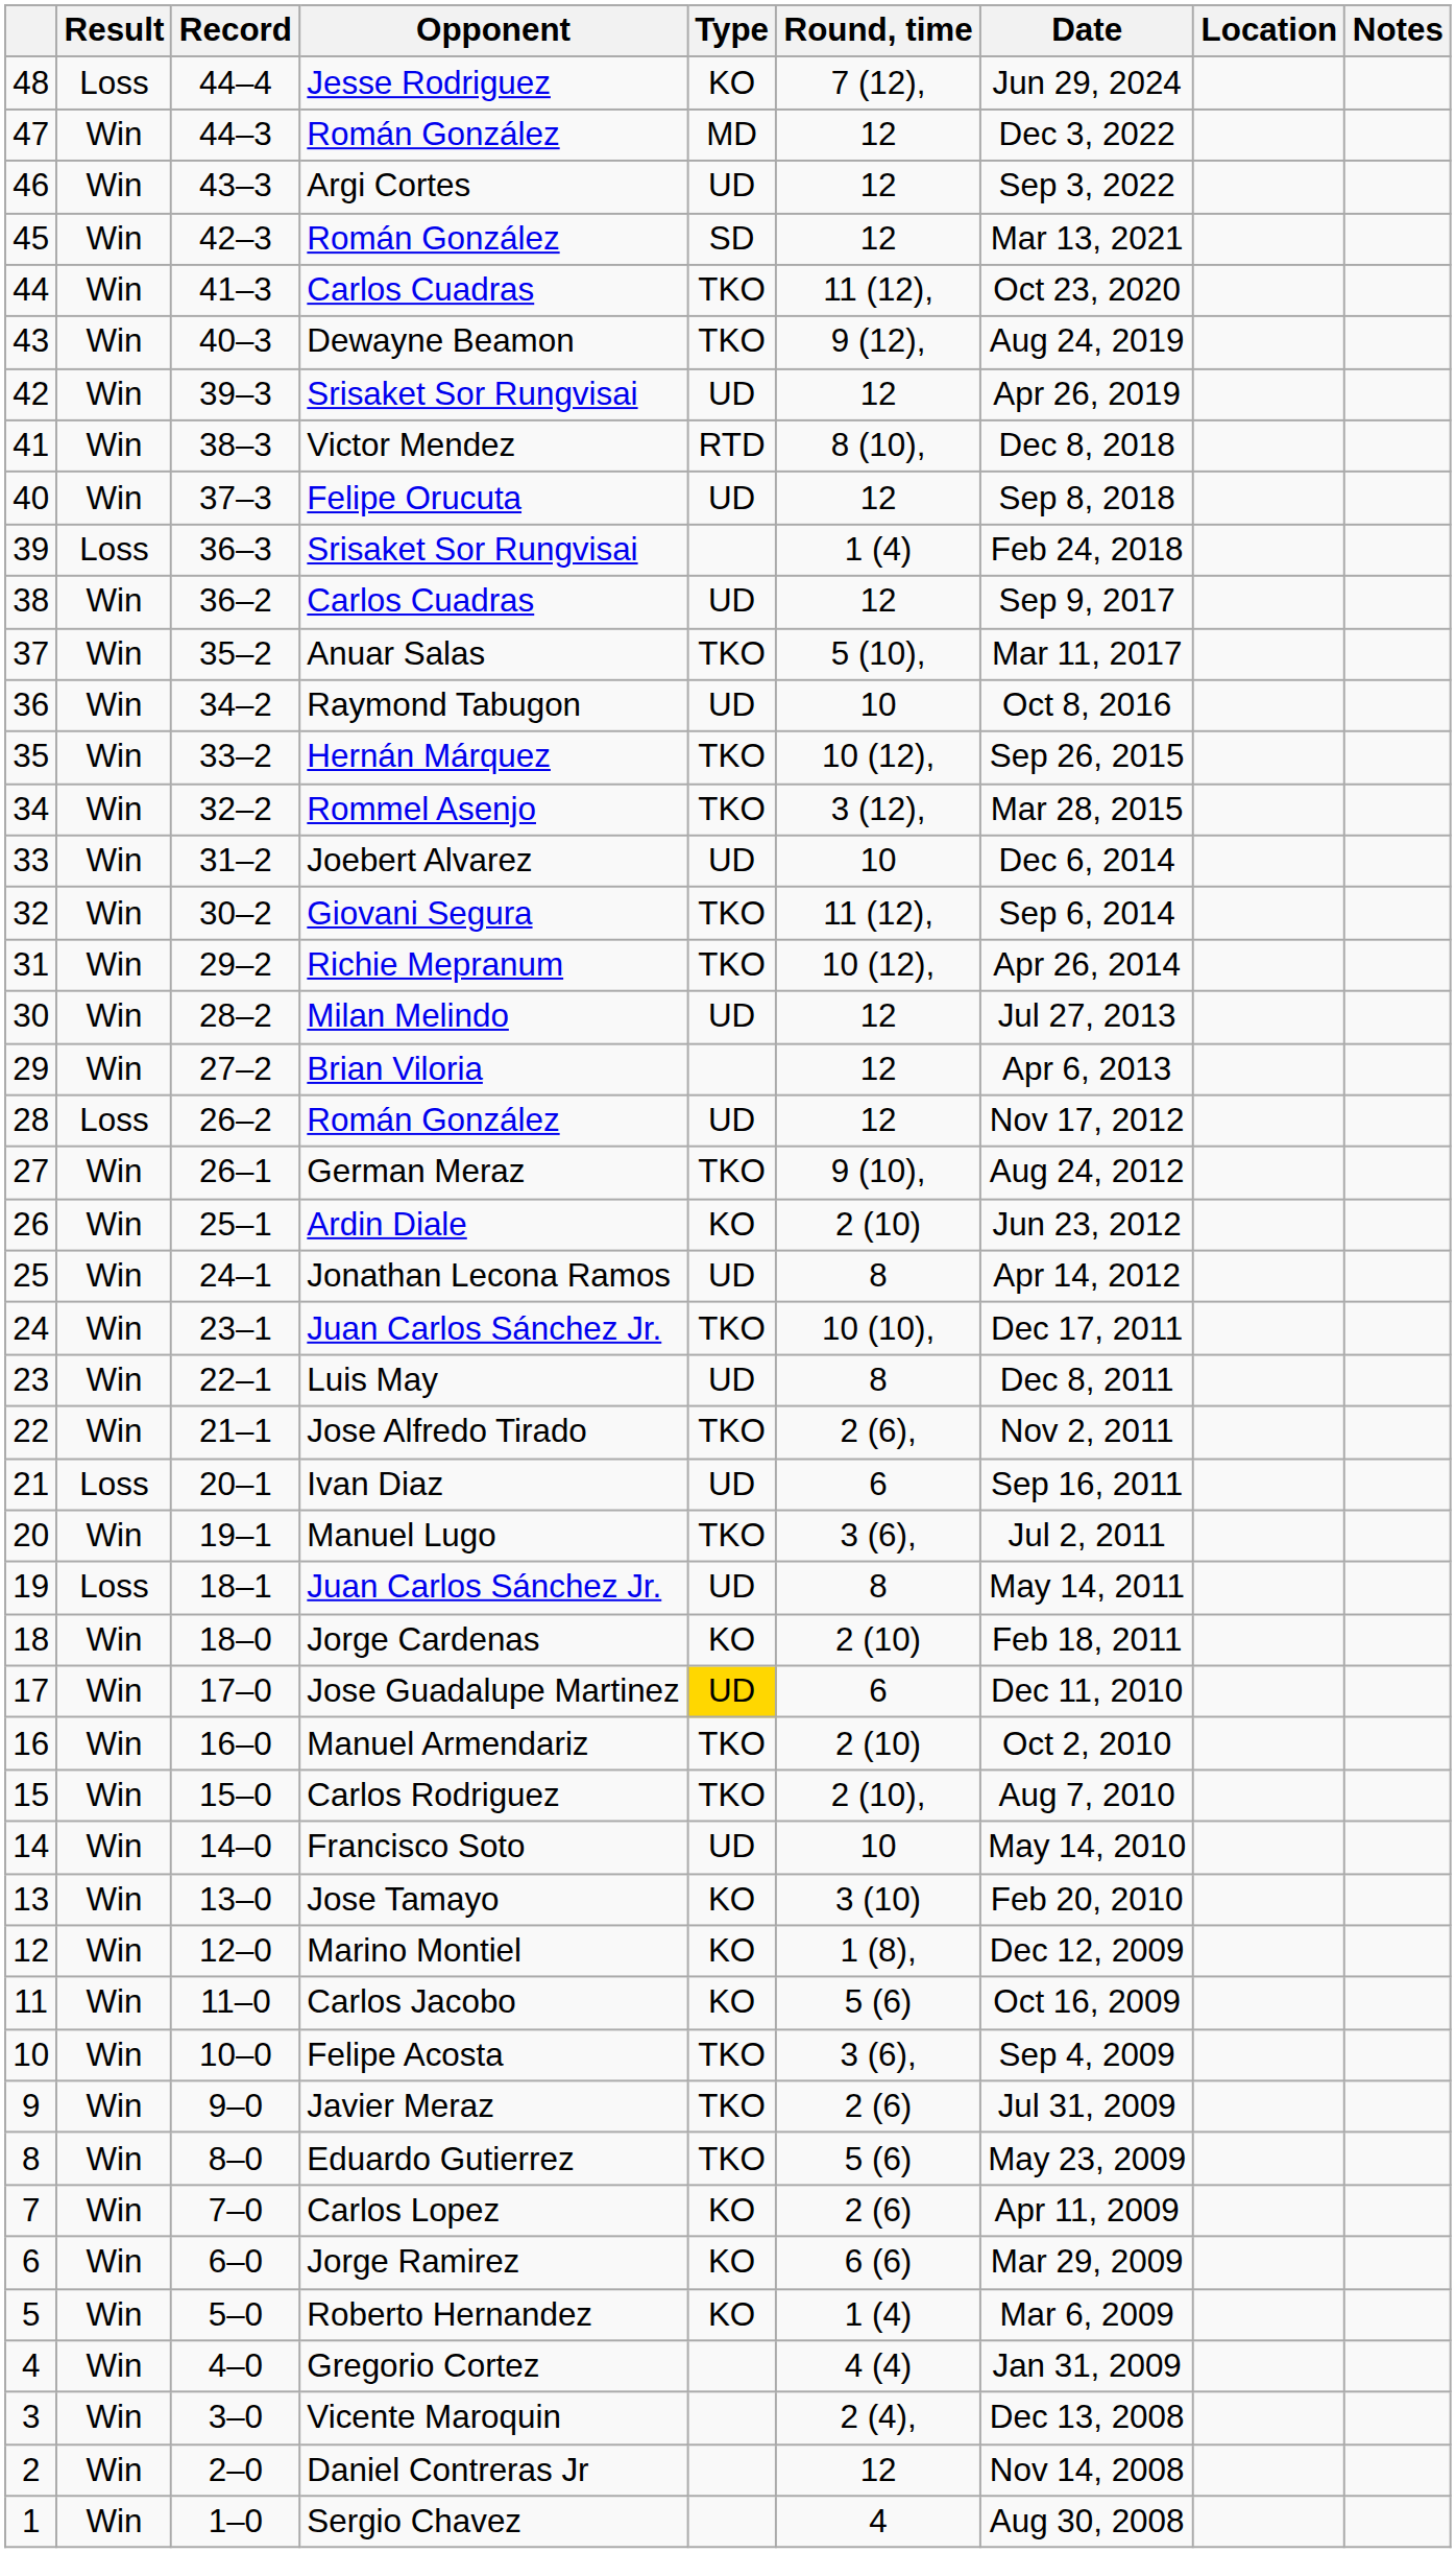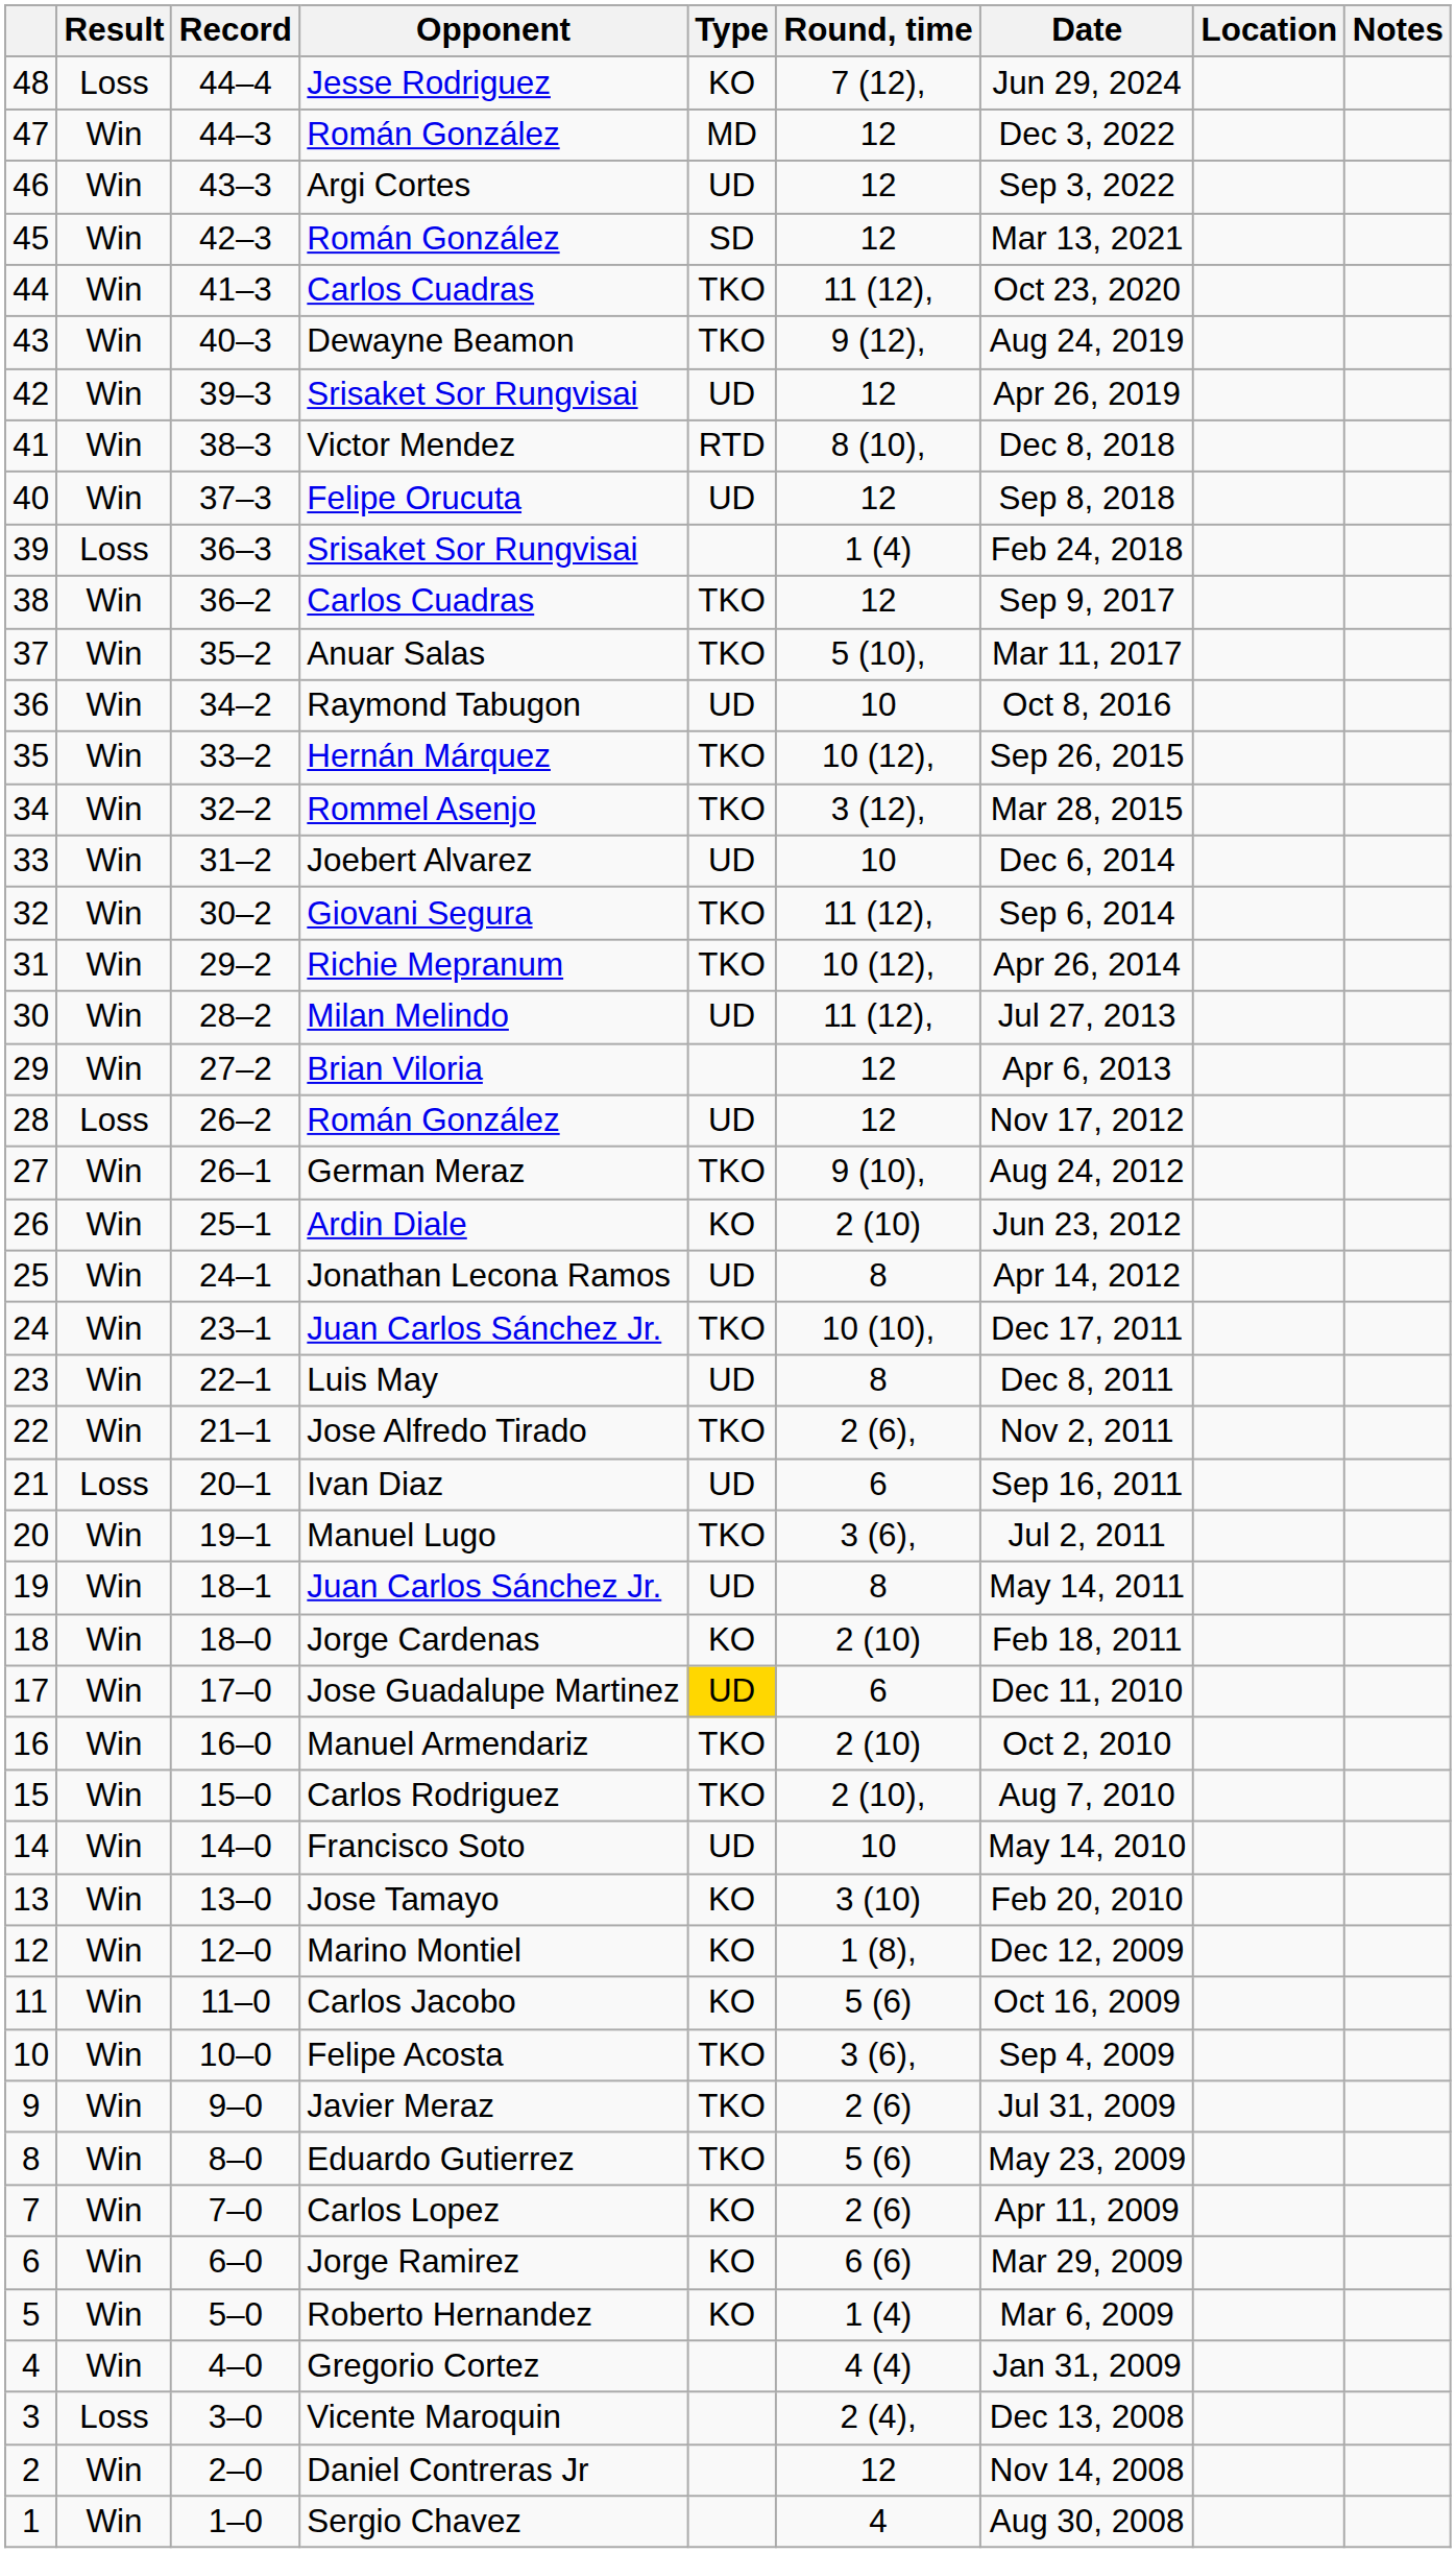38 | Type: UD -> TKO
30 | Round, time: 12 -> 11 (12),
19 | Result: Loss -> Win
3 | Result: Win -> Loss
